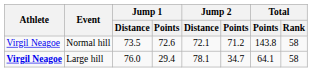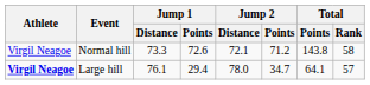Normal hill | Jump 1 / Distance: 73.5 -> 73.3
Large hill | Jump 1 / Distance: 76.0 -> 76.1
Large hill | Jump 2 / Distance: 78.1 -> 78.0
Large hill | Total / Rank: 58 -> 57
